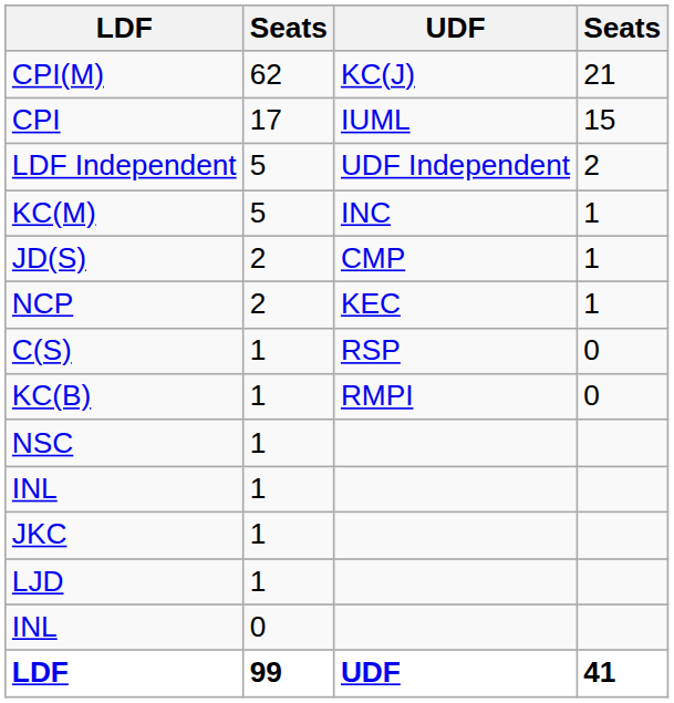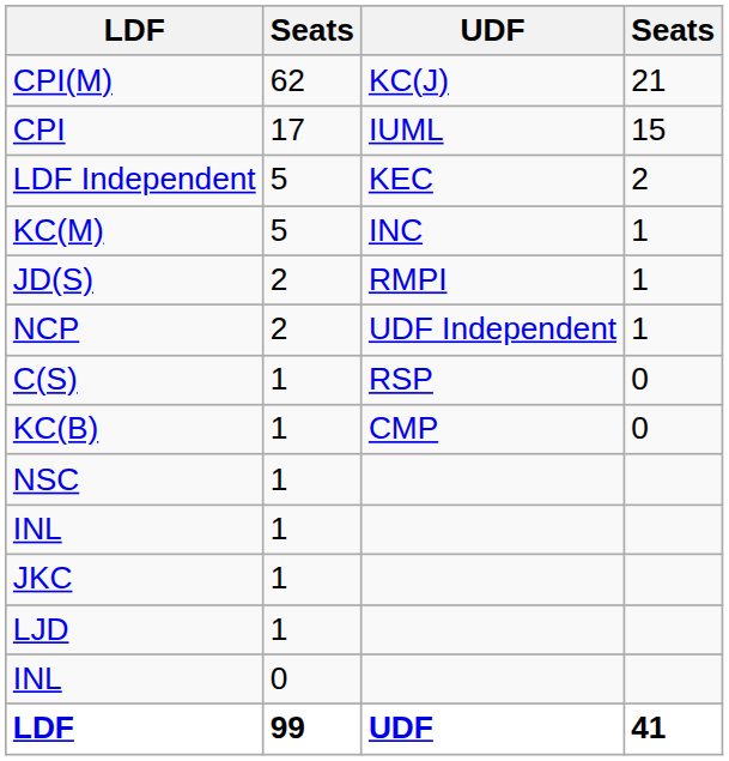LDF Independent | UDF: UDF Independent -> KEC
JD(S) | UDF: CMP -> RMPI
NCP | UDF: KEC -> UDF Independent
KC(B) | UDF: RMPI -> CMP
